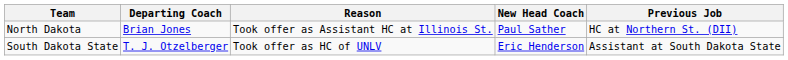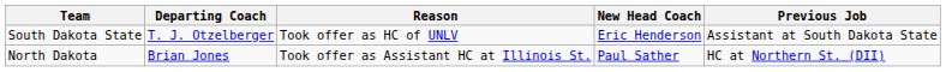rows swapped: North Dakota <-> South Dakota State
